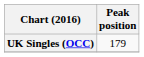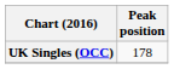UK Singles (OCC) | Peak position: 179 -> 178
